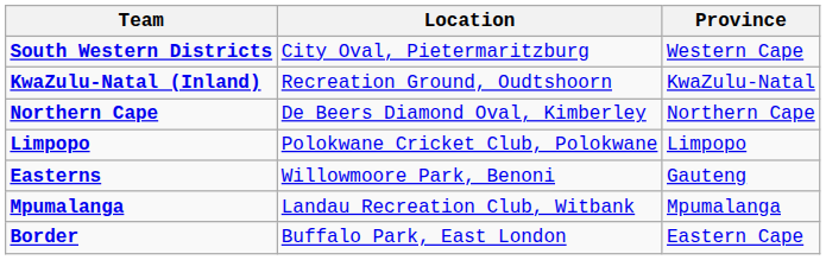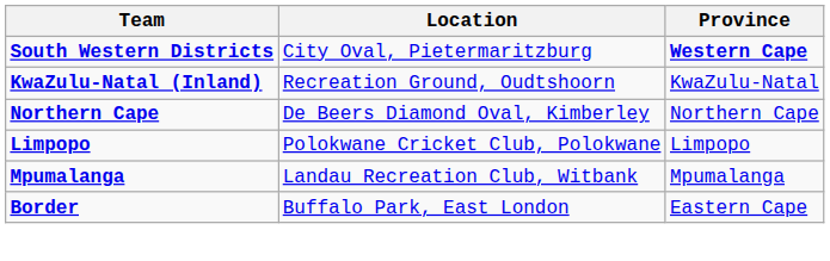South Western Districts | Province: normal -> bold
- row: Easterns | Willowmoore Park, Benoni | Gauteng
